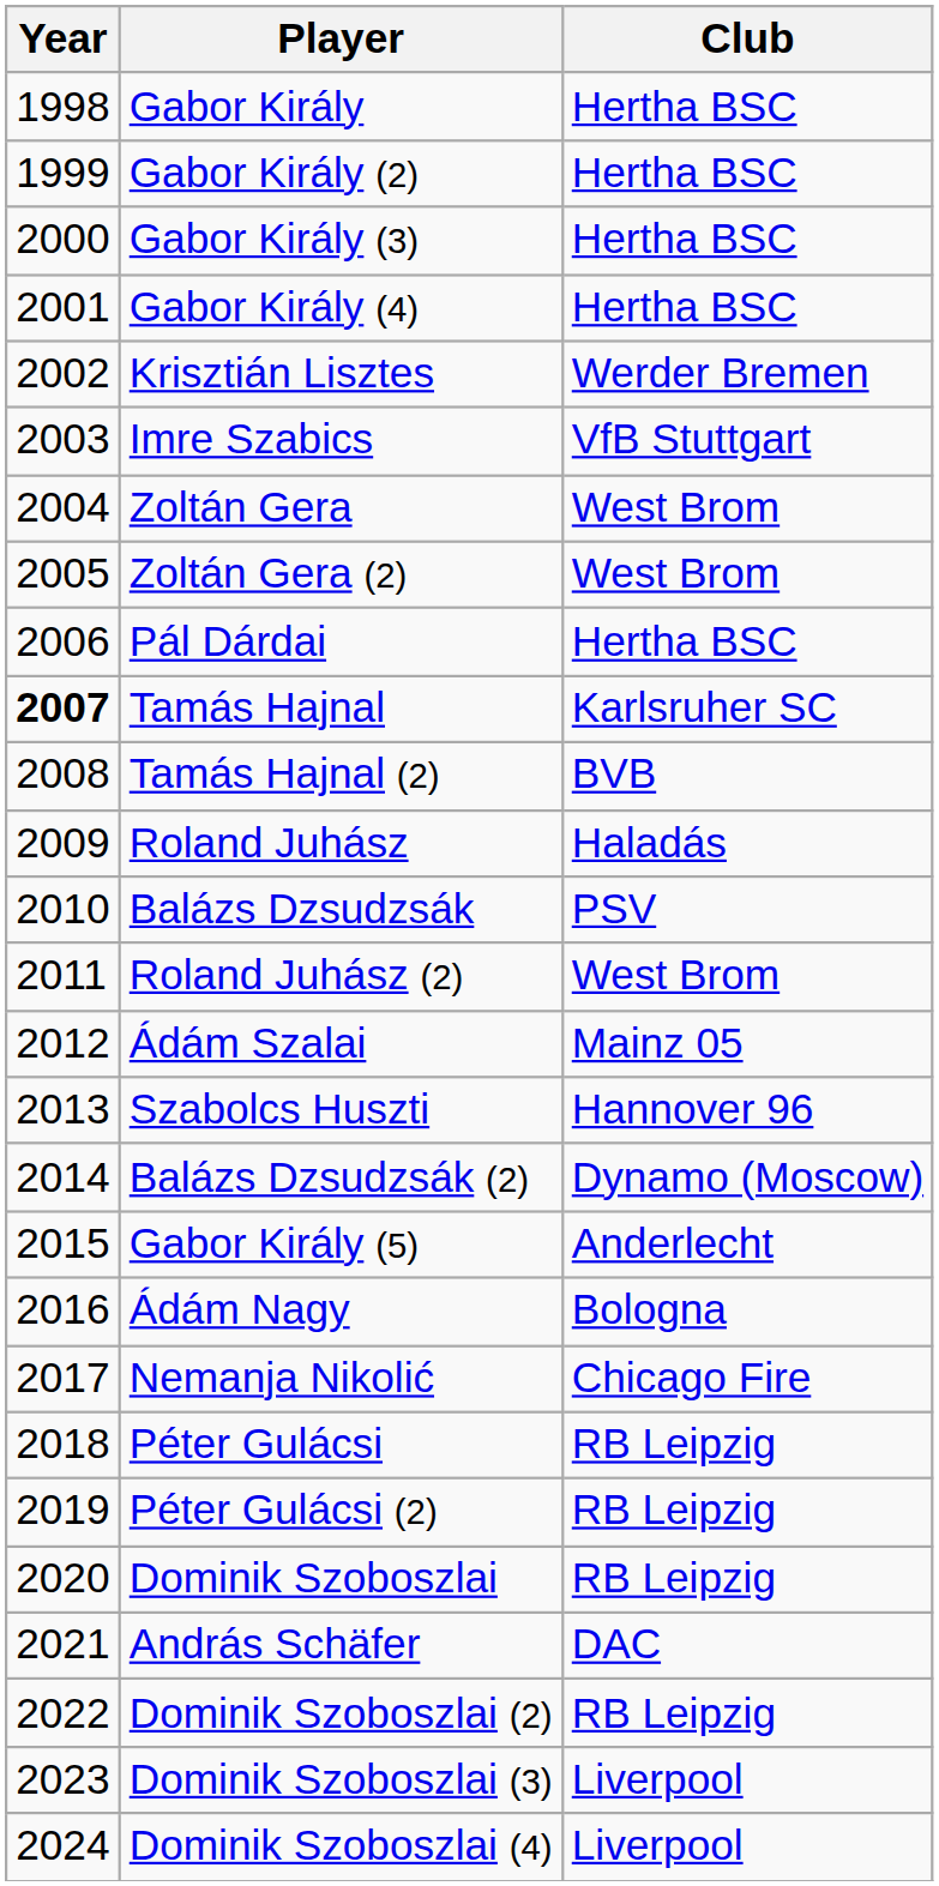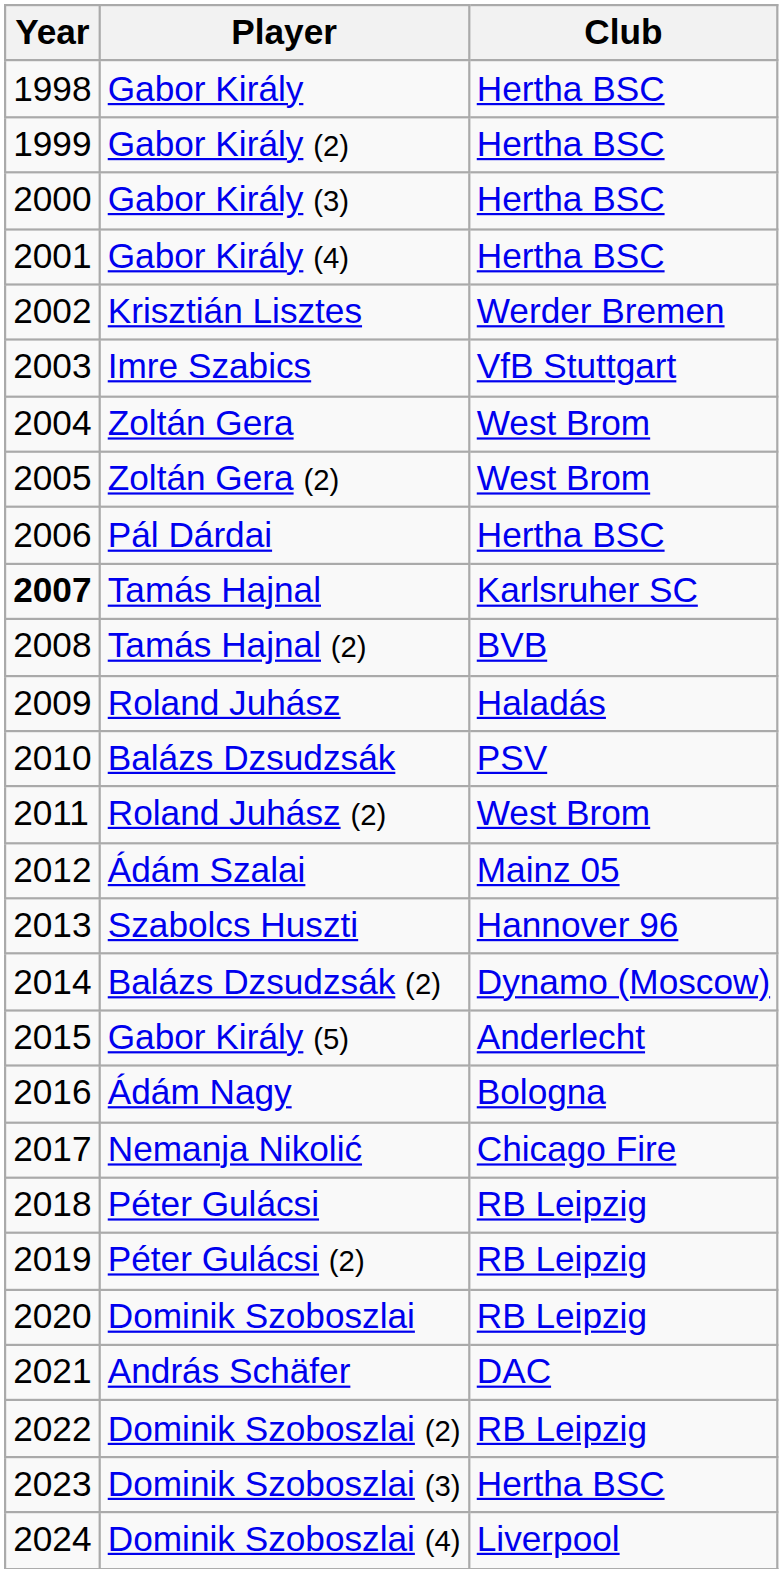Dominik Szoboszlai (3) | Club: Liverpool -> Hertha BSC
